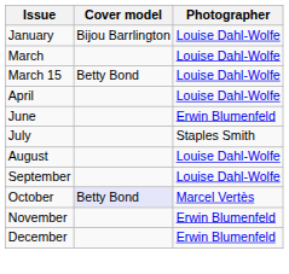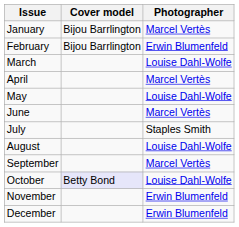January | Photographer: Louise Dahl-Wolfe -> Marcel Vertès
+ row: February | Bijou Barrlington | Erwin Blumenfeld
- row: March 15 | Betty Bond | Louise Dahl-Wolfe
April | Photographer: Louise Dahl-Wolfe -> Marcel Vertès
+ row: May | Louise Dahl-Wolfe
June | Photographer: Erwin Blumenfeld -> Marcel Vertès
September | Photographer: Louise Dahl-Wolfe -> Marcel Vertès
October | Photographer: Marcel Vertès -> Louise Dahl-Wolfe
